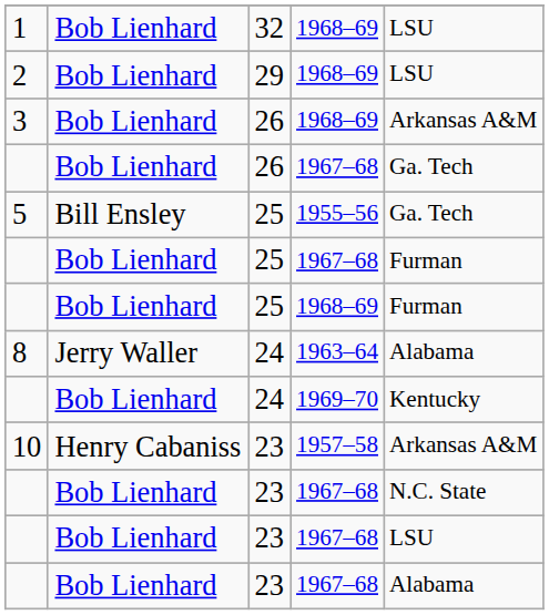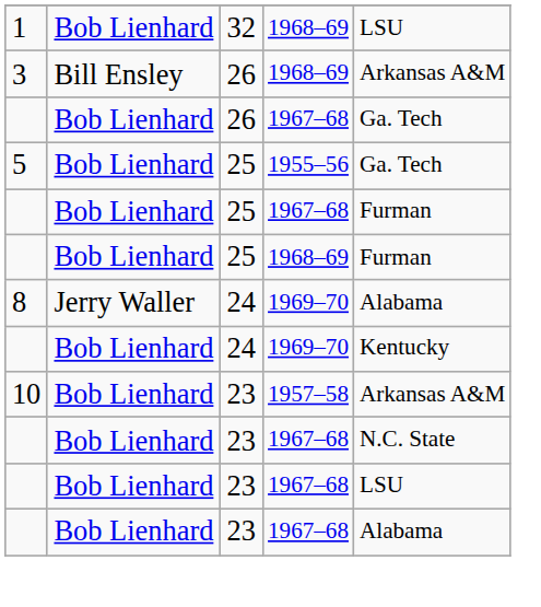- row: 2 | Bob Lienhard | 29 | 1968–69 | LSU
3 | column 2: Bob Lienhard -> Bill Ensley
5 | column 2: Bill Ensley -> Bob Lienhard
8 | column 4: 1963–64 -> 1969–70
10 | column 2: Henry Cabaniss -> Bob Lienhard
